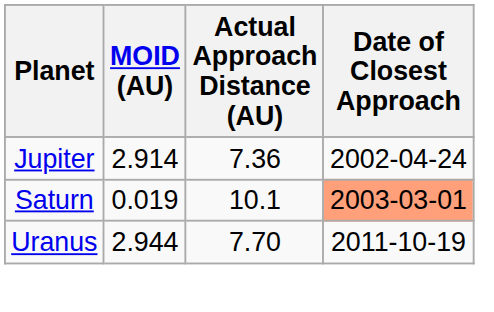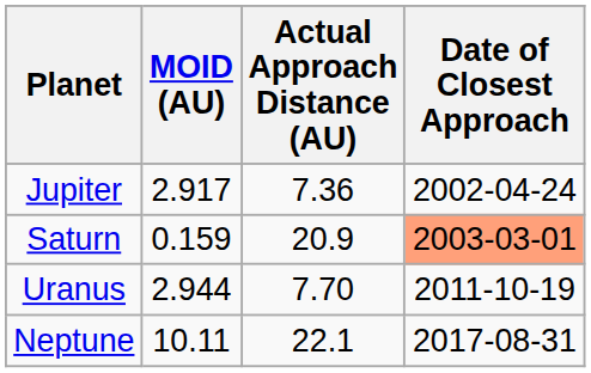Jupiter | MOID (AU): 2.914 -> 2.917
Saturn | MOID (AU): 0.019 -> 0.159
Saturn | Actual Approach Distance (AU): 10.1 -> 20.9
+ row: Neptune | 10.11 | 22.1 | 2017-08-31
